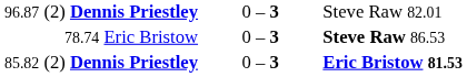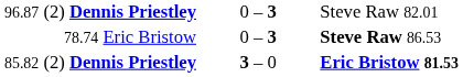85.82 (2) Dennis Priestley | column 2: 0 – 3 -> 3 – 0
